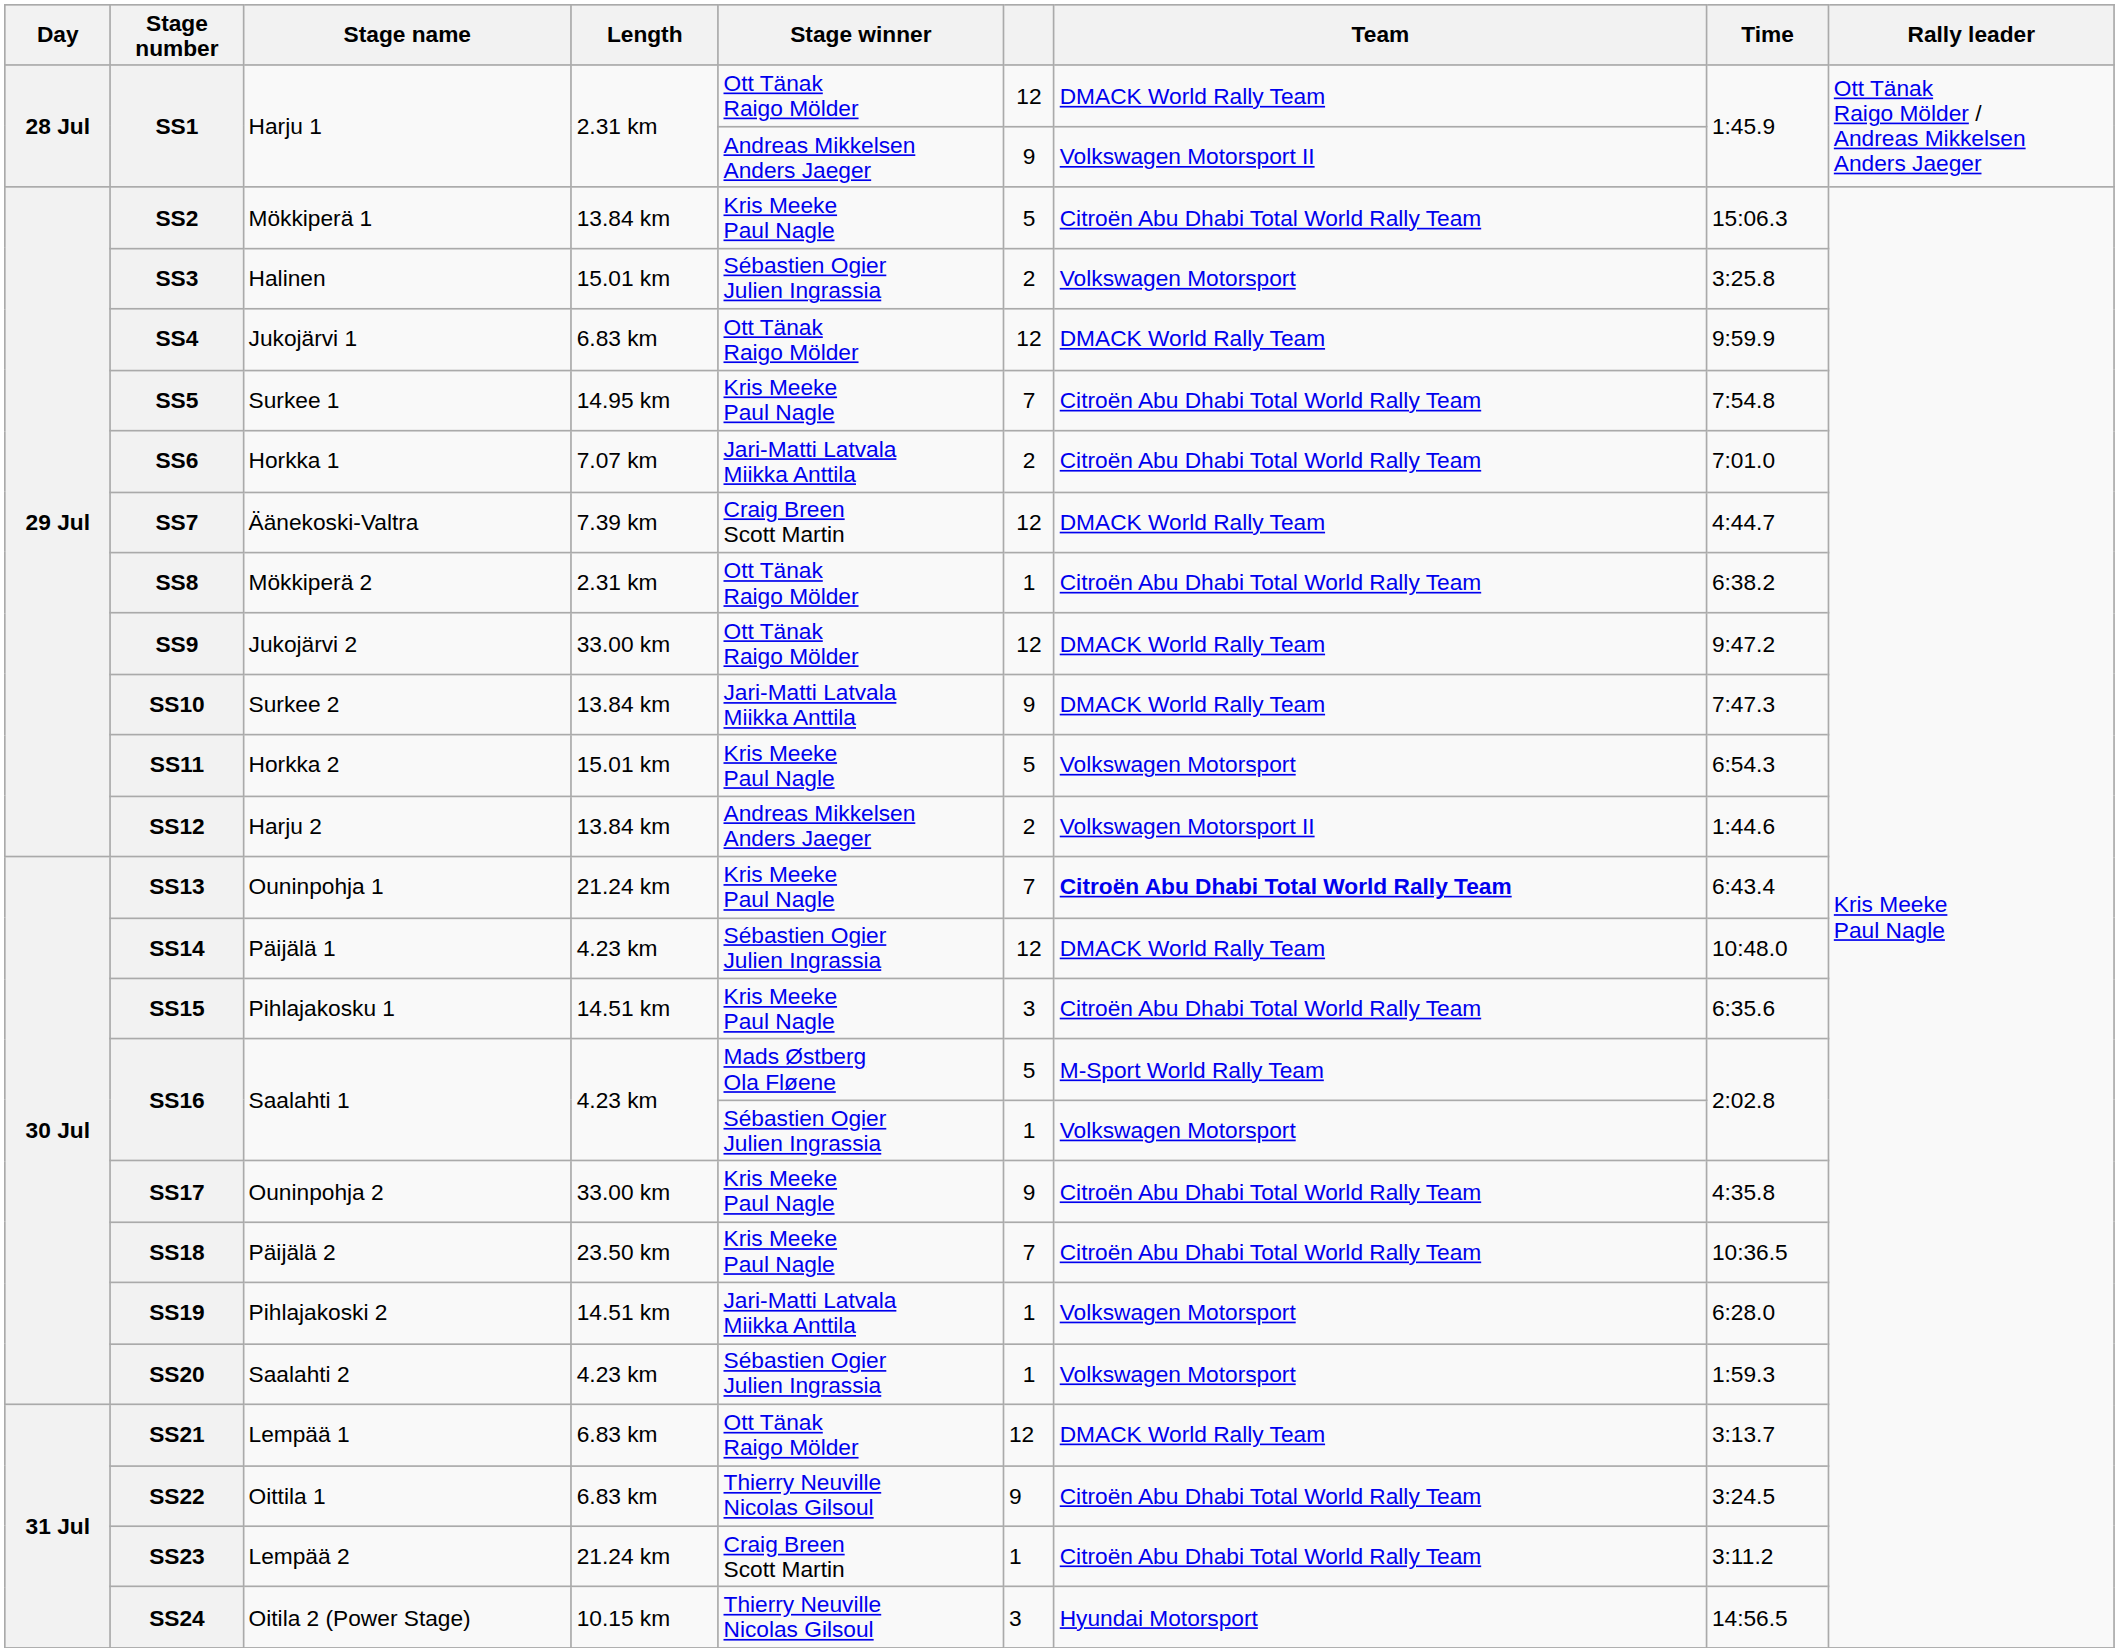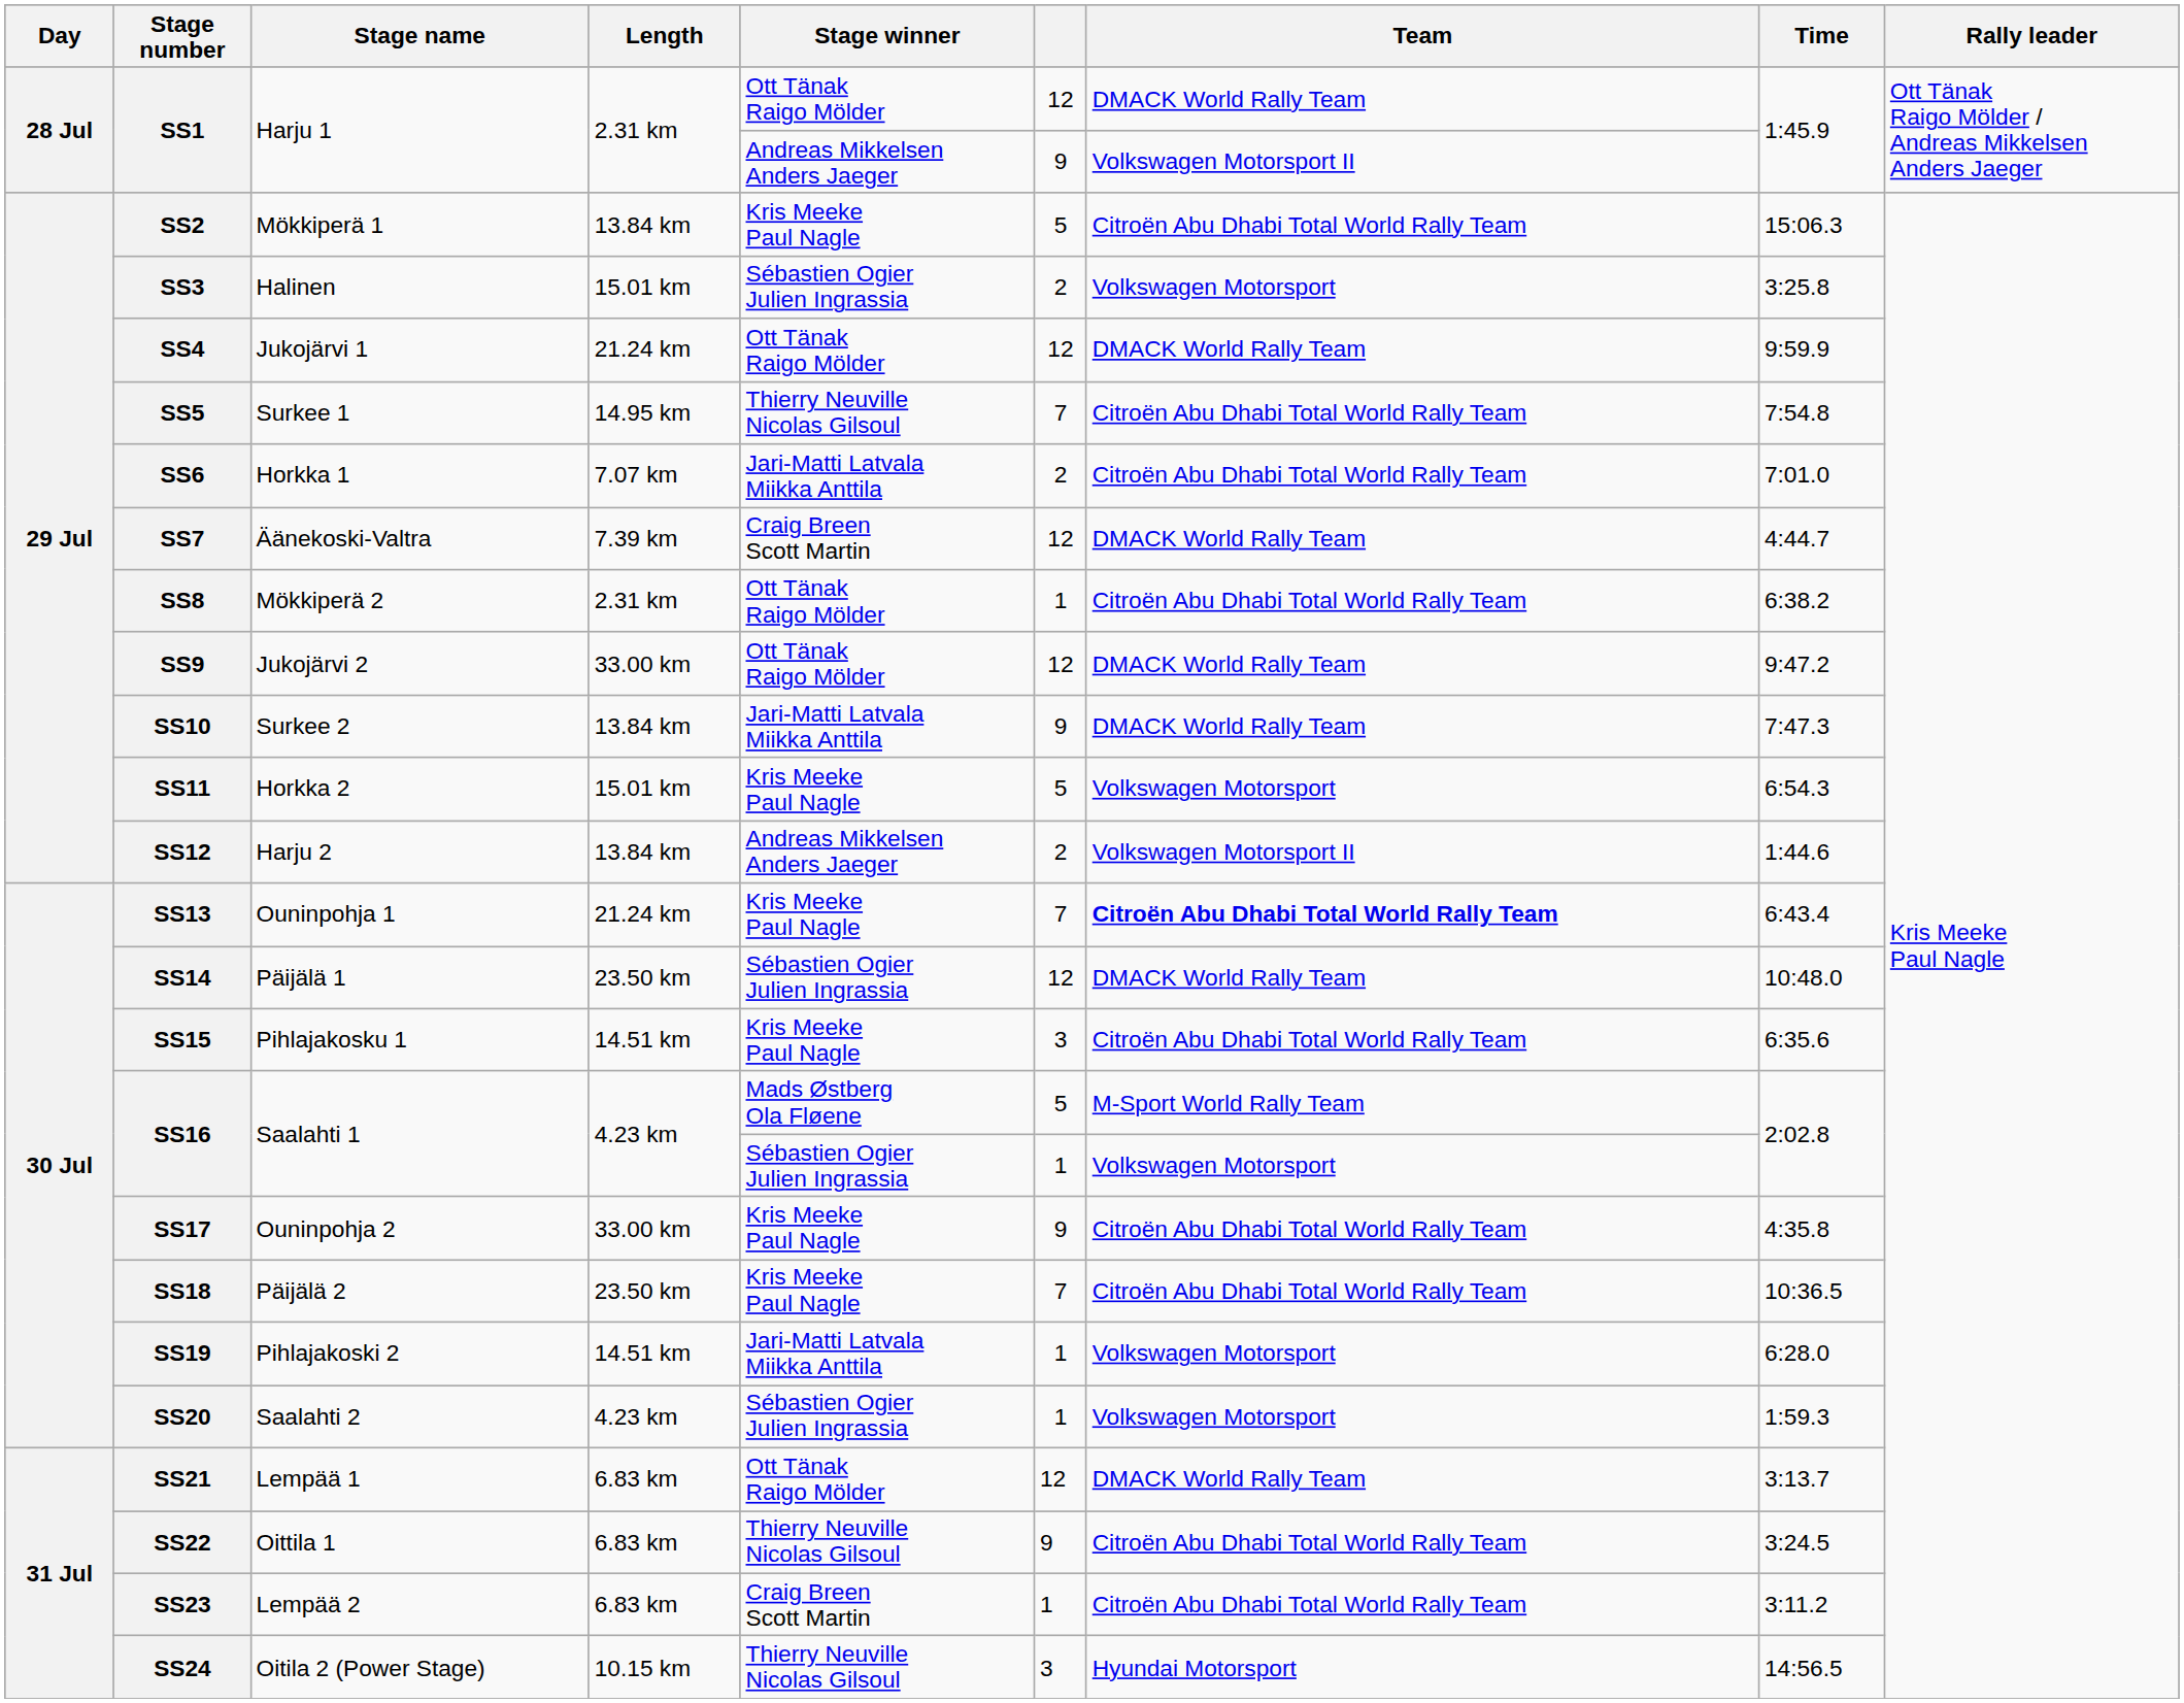SS4 | Length: 6.83 km -> 21.24 km
SS5 | Stage winner: Kris Meeke Paul Nagle -> Thierry Neuville Nicolas Gilsoul
SS14 | Length: 4.23 km -> 23.50 km
SS23 | Length: 21.24 km -> 6.83 km
